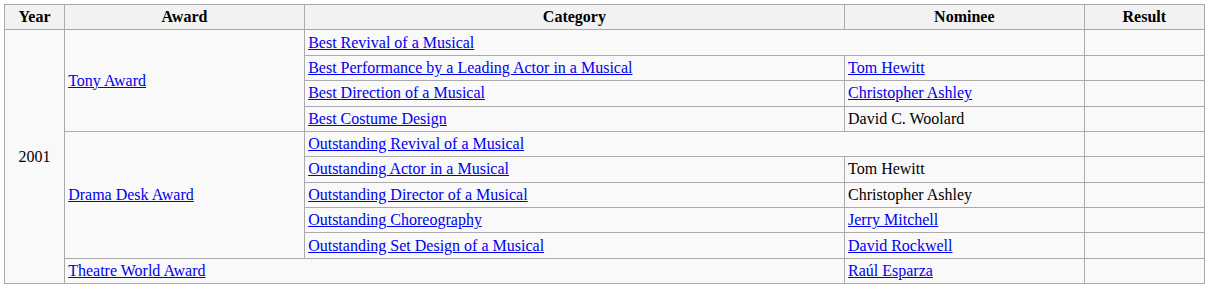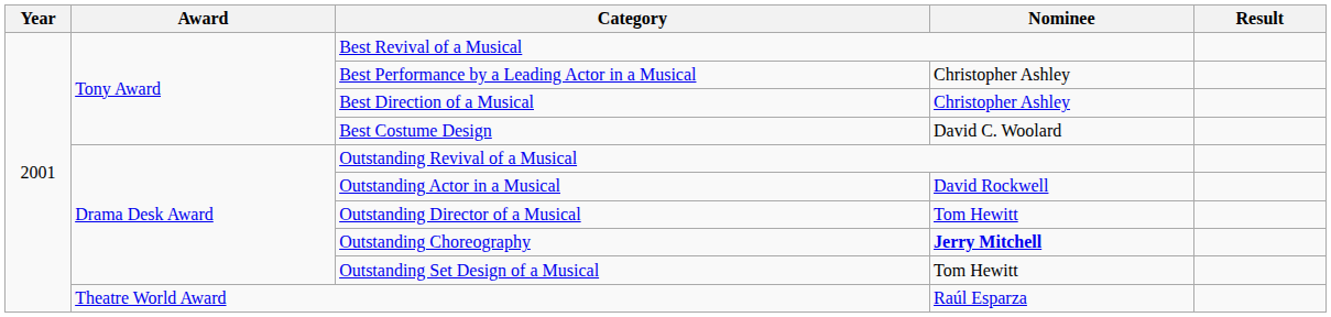Best Performance by a Leading Actor in a Musical | Nominee: Tom Hewitt -> Christopher Ashley
Outstanding Actor in a Musical | Nominee: Tom Hewitt -> David Rockwell
Outstanding Director of a Musical | Nominee: Christopher Ashley -> Tom Hewitt
Outstanding Choreography | Nominee: normal -> bold
Outstanding Set Design of a Musical | Nominee: David Rockwell -> Tom Hewitt
